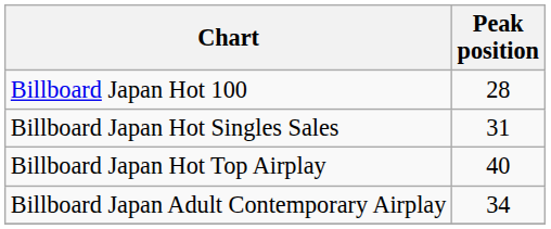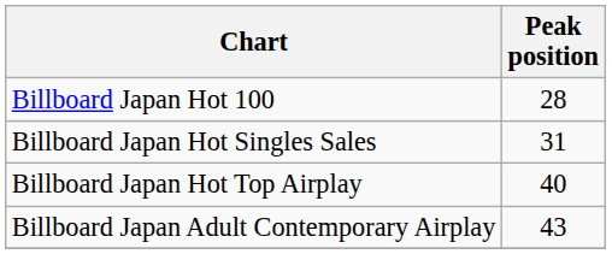Billboard Japan Adult Contemporary Airplay | Peak position: 34 -> 43
